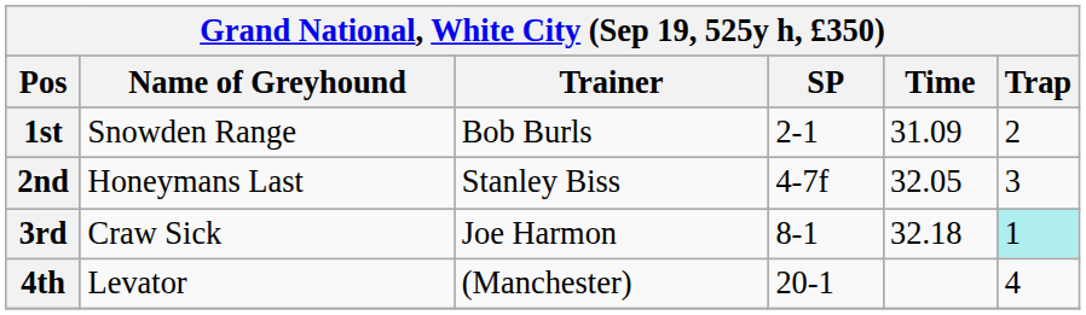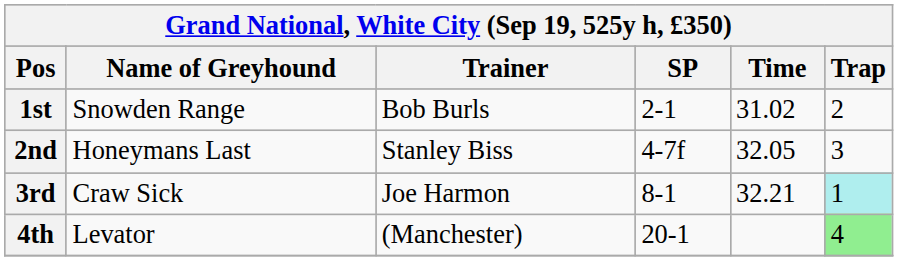1st | Time: 31.09 -> 31.02
3rd | Time: 32.18 -> 32.21
4th | Trap: no background -> lightgreen background
